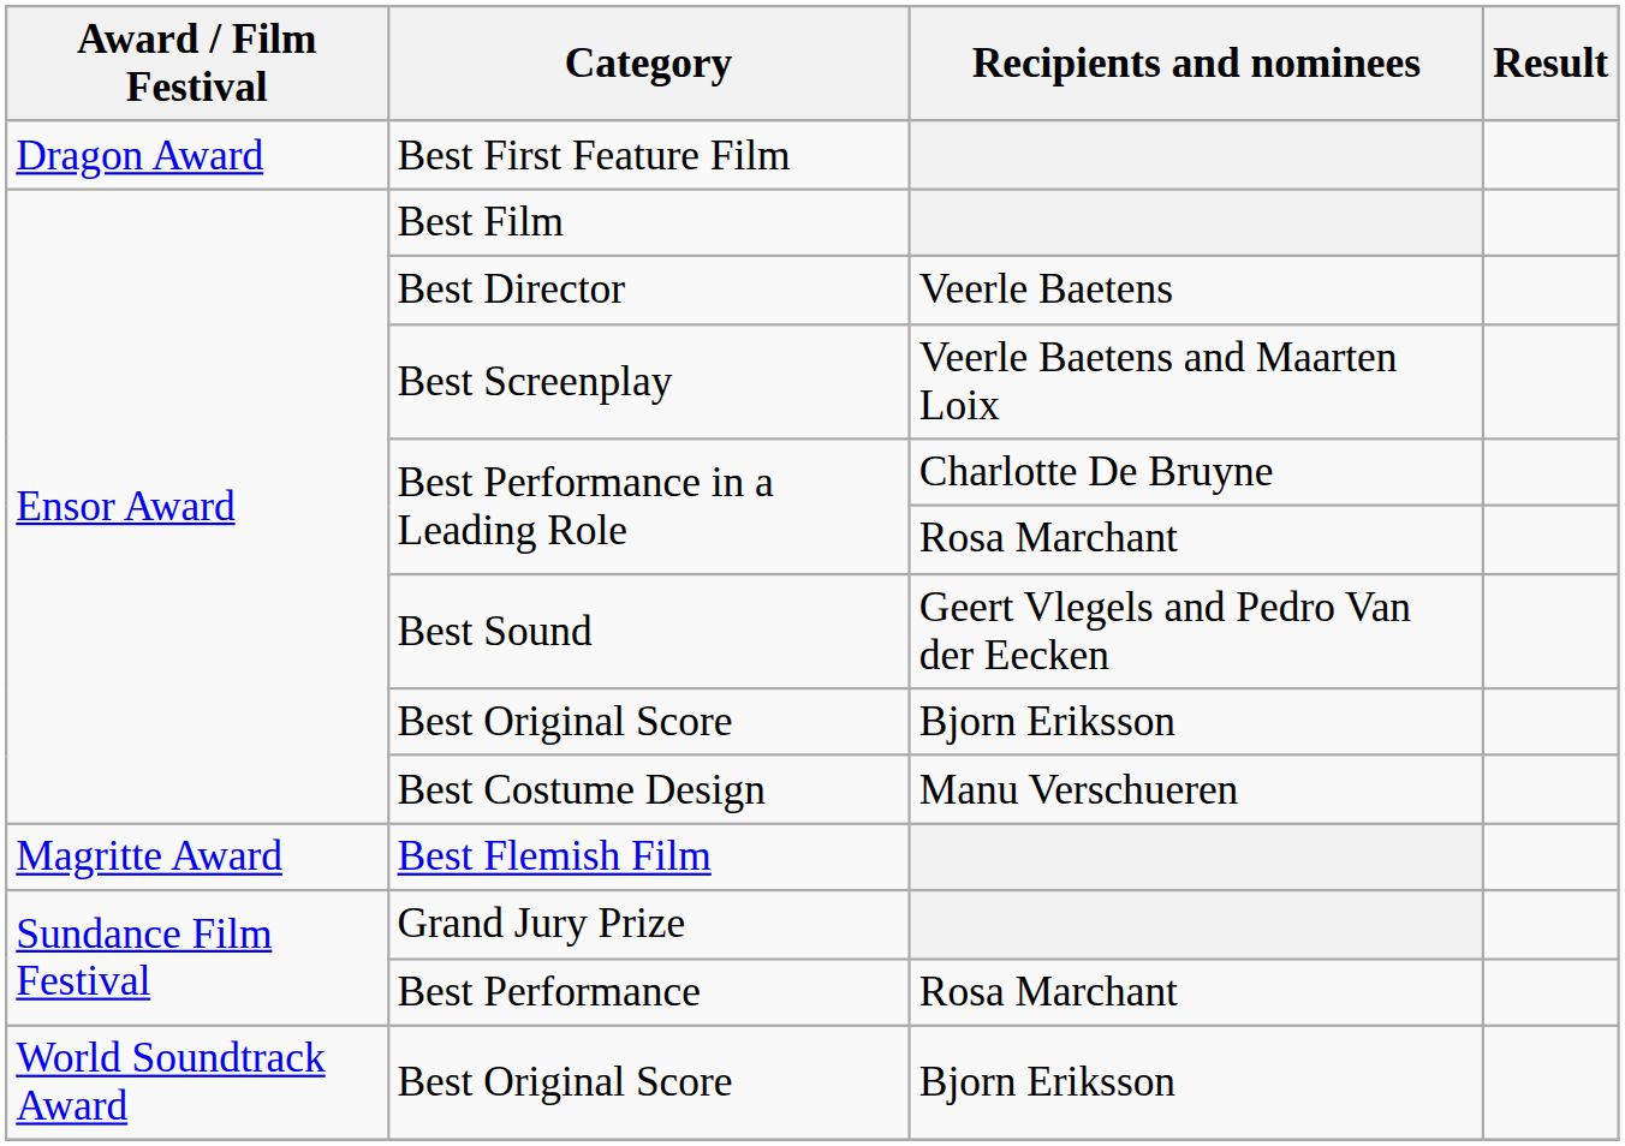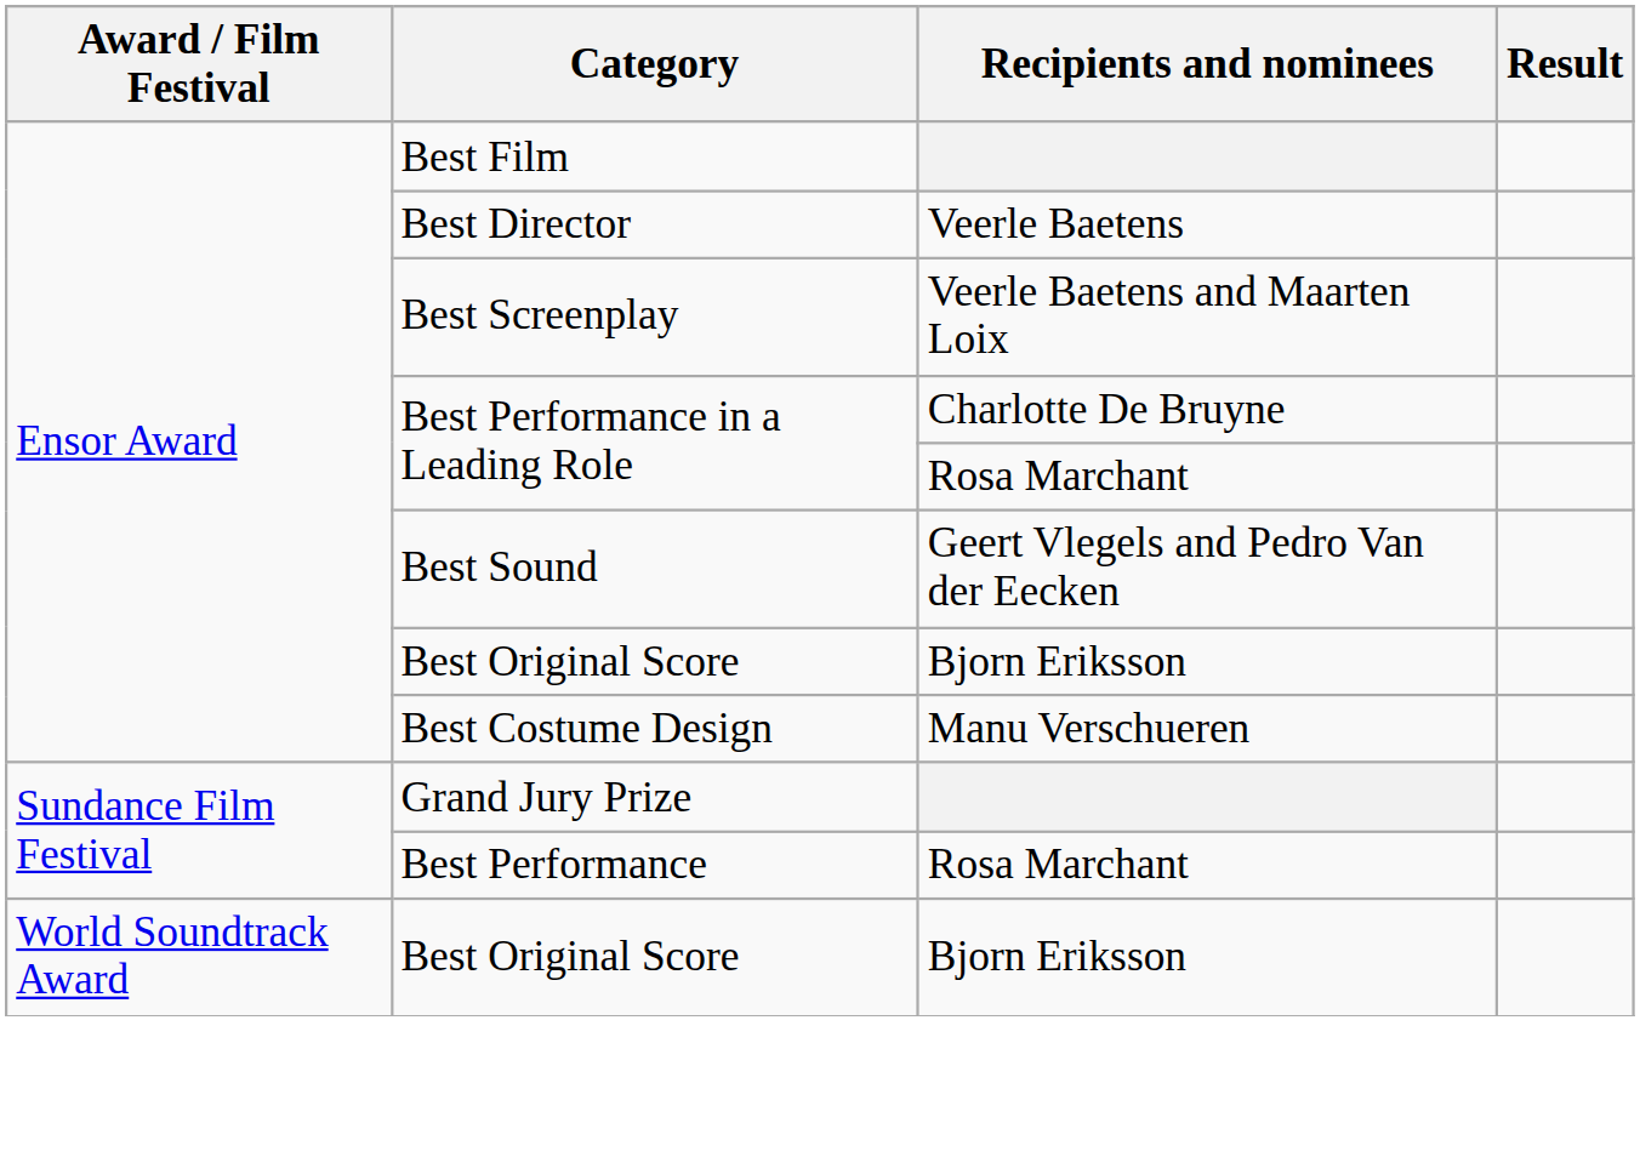- row: Dragon Award | Best First Feature Film
- row: Magritte Award | Best Flemish Film
